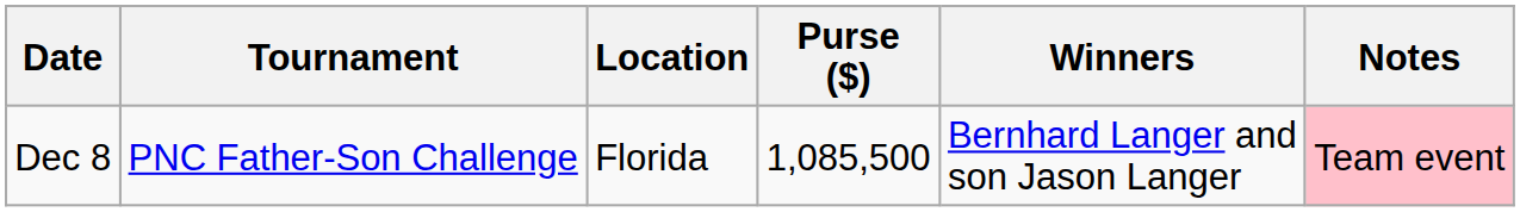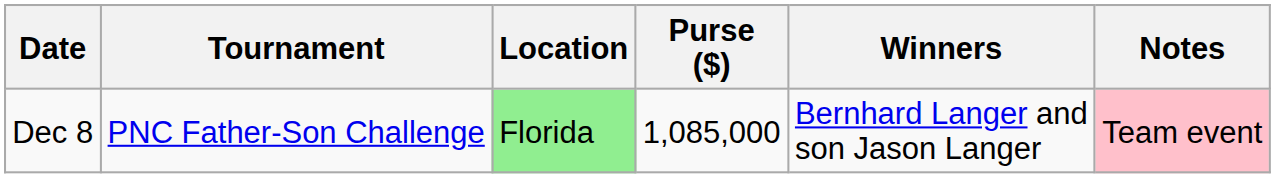Dec 8 | Location: no background -> lightgreen background
Dec 8 | Purse ($): 1,085,500 -> 1,085,000
